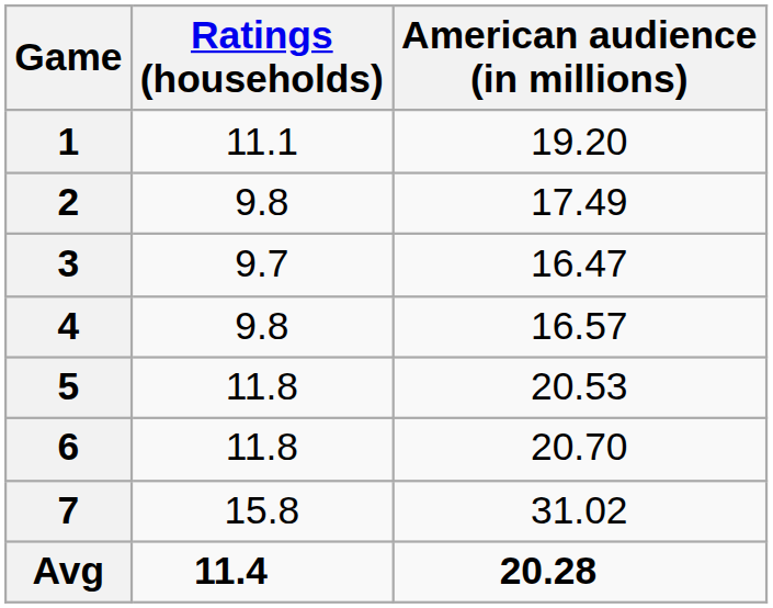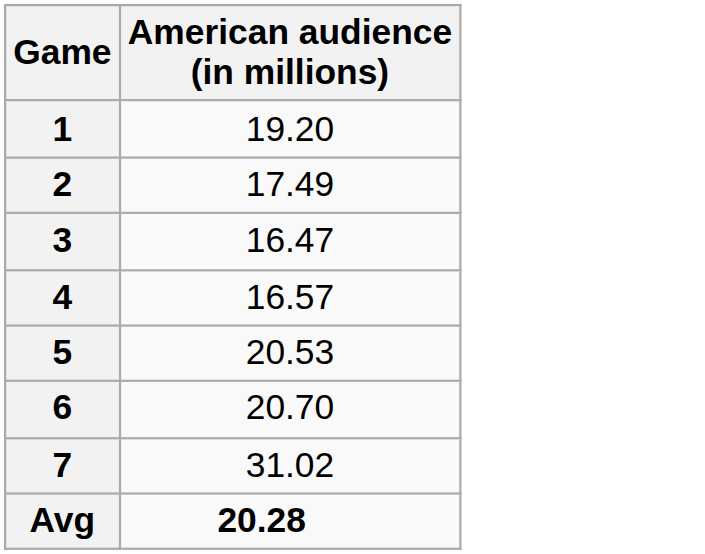- column: Ratings (households) | 11.1 | 9.8 | 9.7 | 9.8 | 11.8 | 11.8 | 15.8 | 11.4
